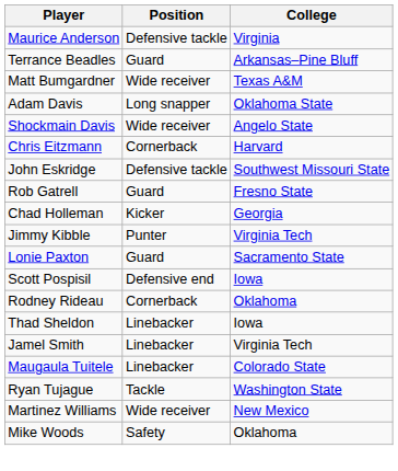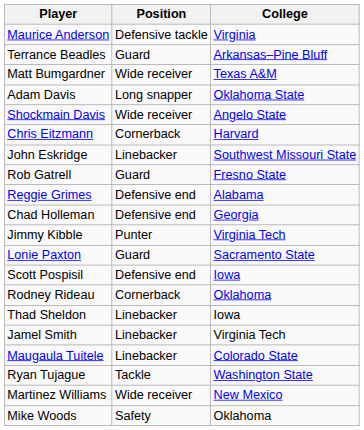John Eskridge | Position: Defensive tackle -> Linebacker
+ row: Reggie Grimes | Defensive end | Alabama
Chad Holleman | Position: Kicker -> Defensive end
